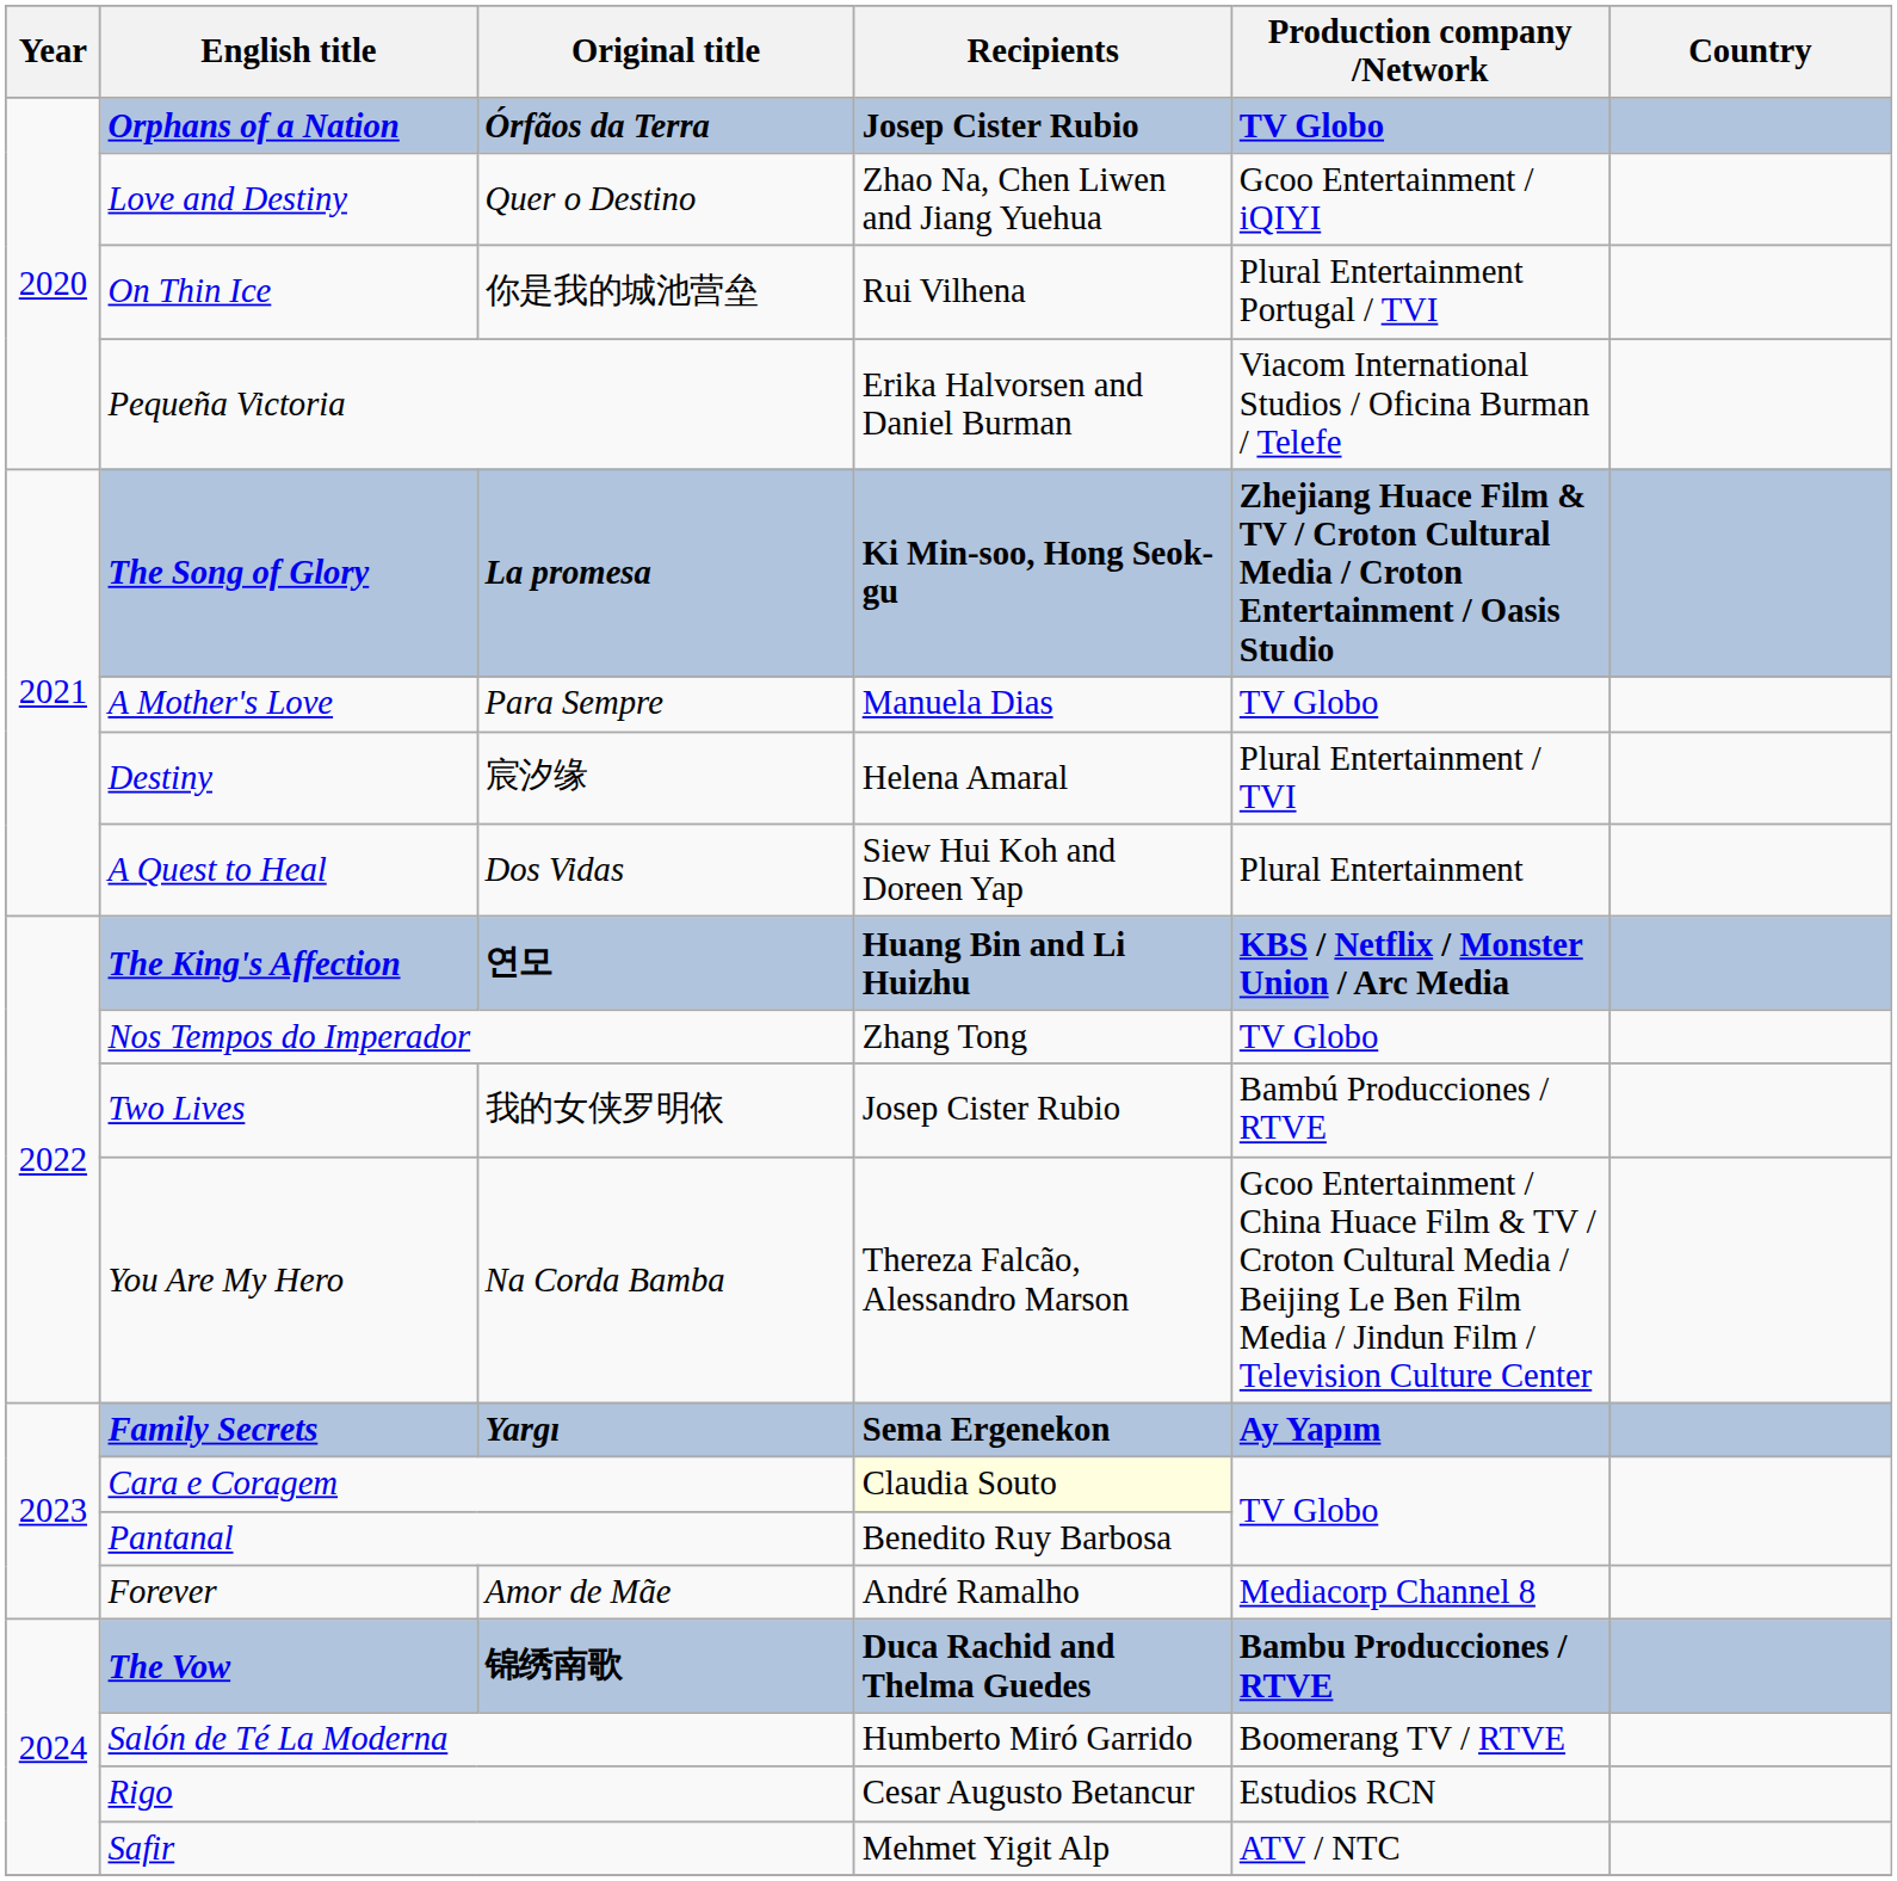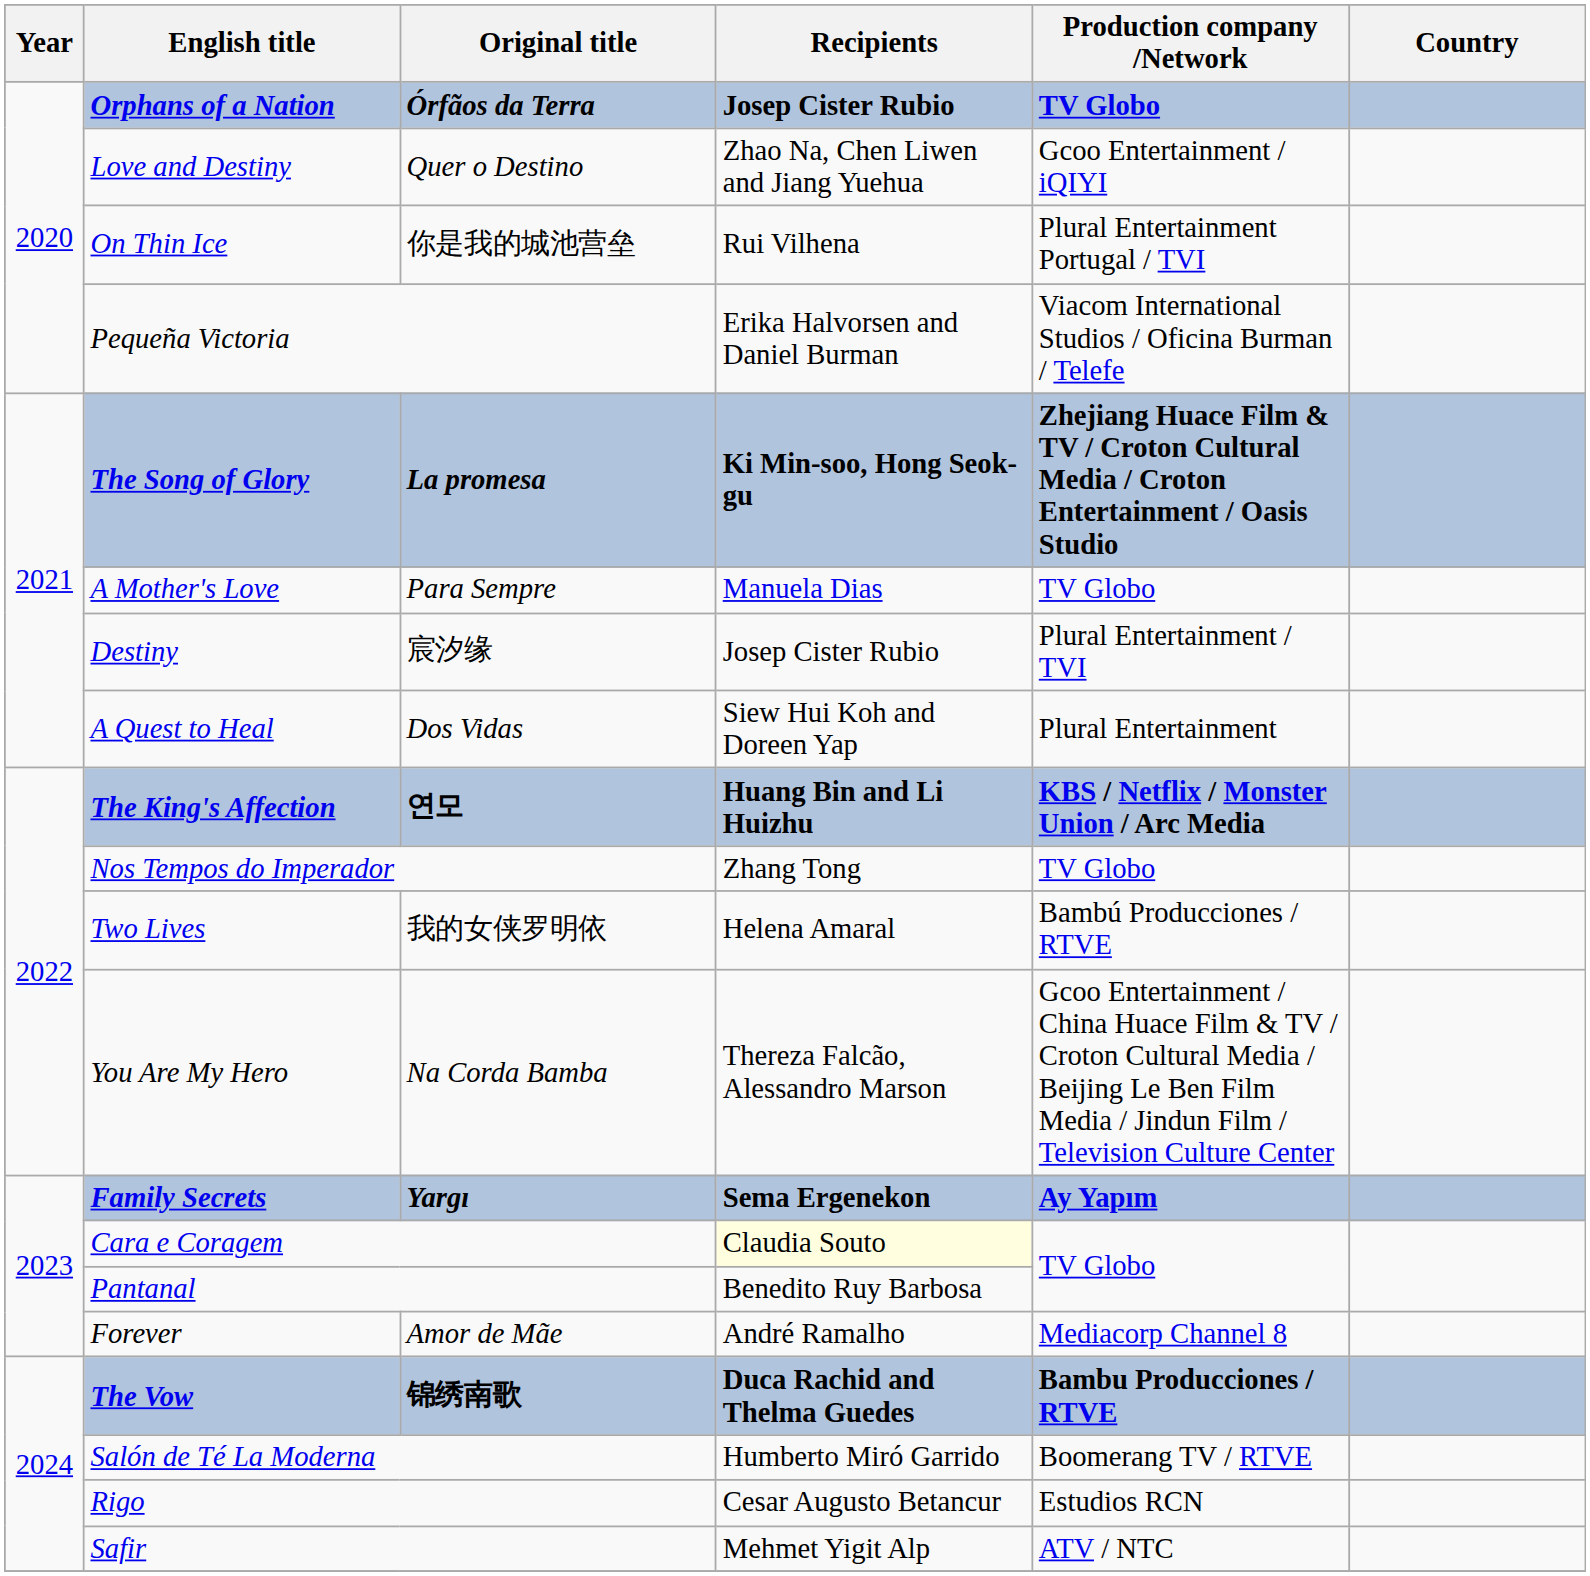Destiny | Recipients: Helena Amaral -> Josep Cister Rubio
Two Lives | Recipients: Josep Cister Rubio -> Helena Amaral
